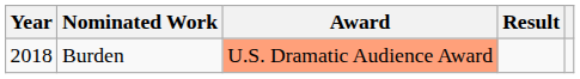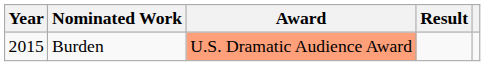Burden | Year: 2018 -> 2015
